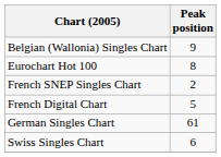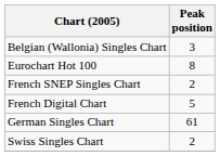Belgian (Wallonia) Singles Chart | Peak position: 9 -> 3
Swiss Singles Chart | Peak position: 6 -> 2
